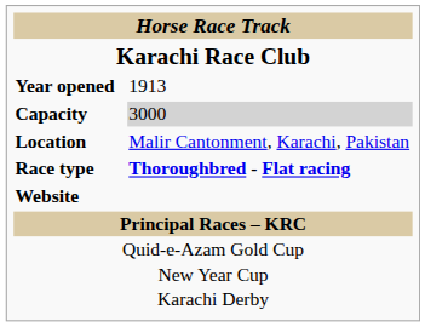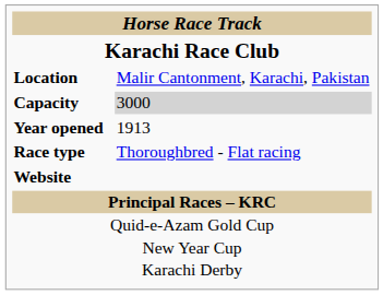rows swapped: Location <-> Year opened
Race type | column 2: bold -> normal
